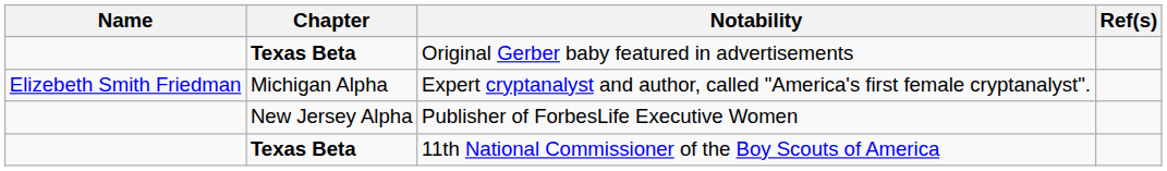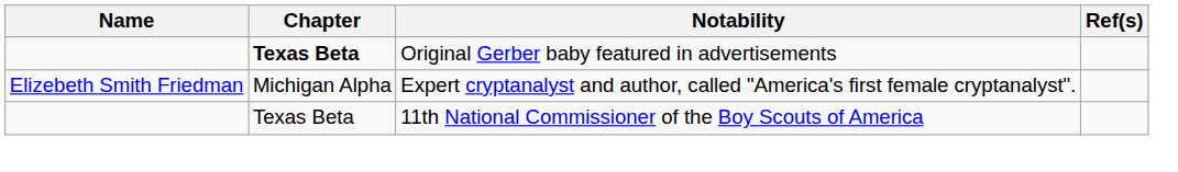- row: New Jersey Alpha | Publisher of ForbesLife Executive Women
11th National Commissioner of the Boy Scouts of America | Chapter: bold -> normal
